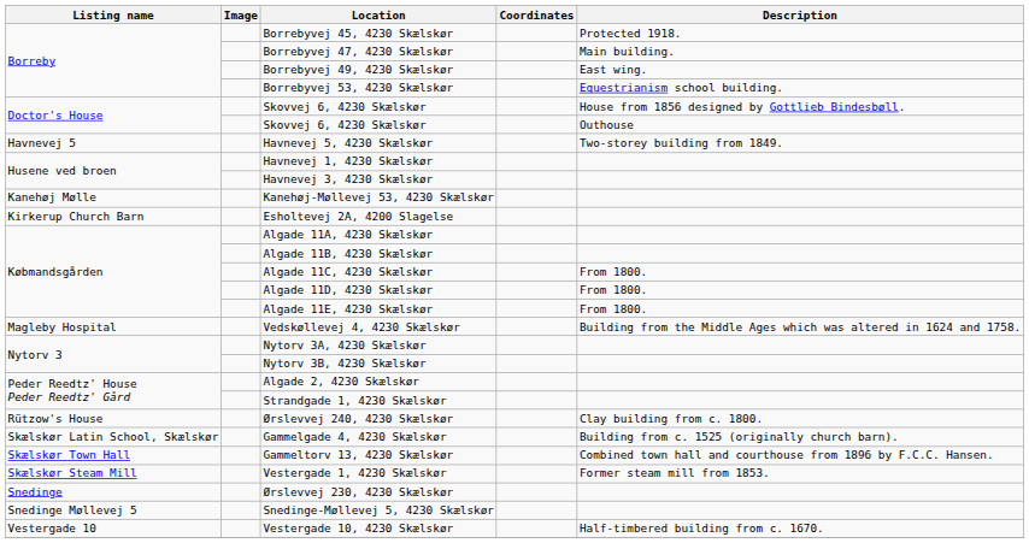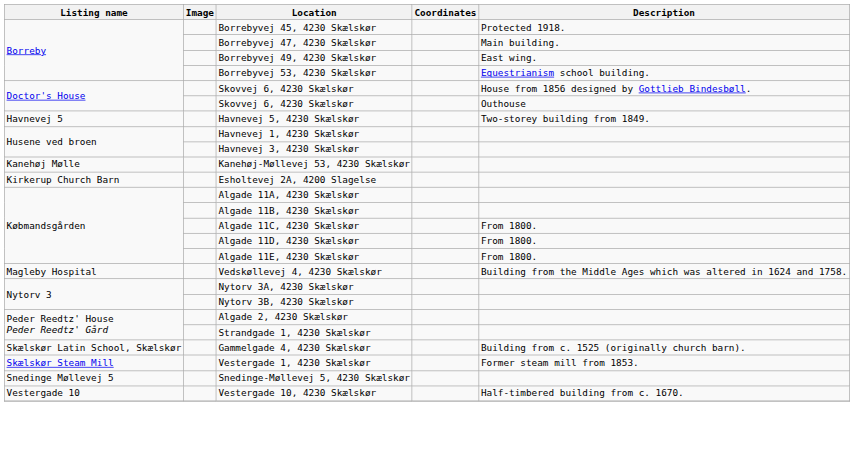- row: Rützow's House | Ørslevvej 240, 4230 Skælskør | Clay building from c. 1800.
- row: Skælskør Town Hall | Gammeltorv 13, 4230 Skælskør | Combined town hall and courthouse from 1896 by F.C.C. Hansen.
- row: Snedinge | Ørslevvej 230, 4230 Skælskør
